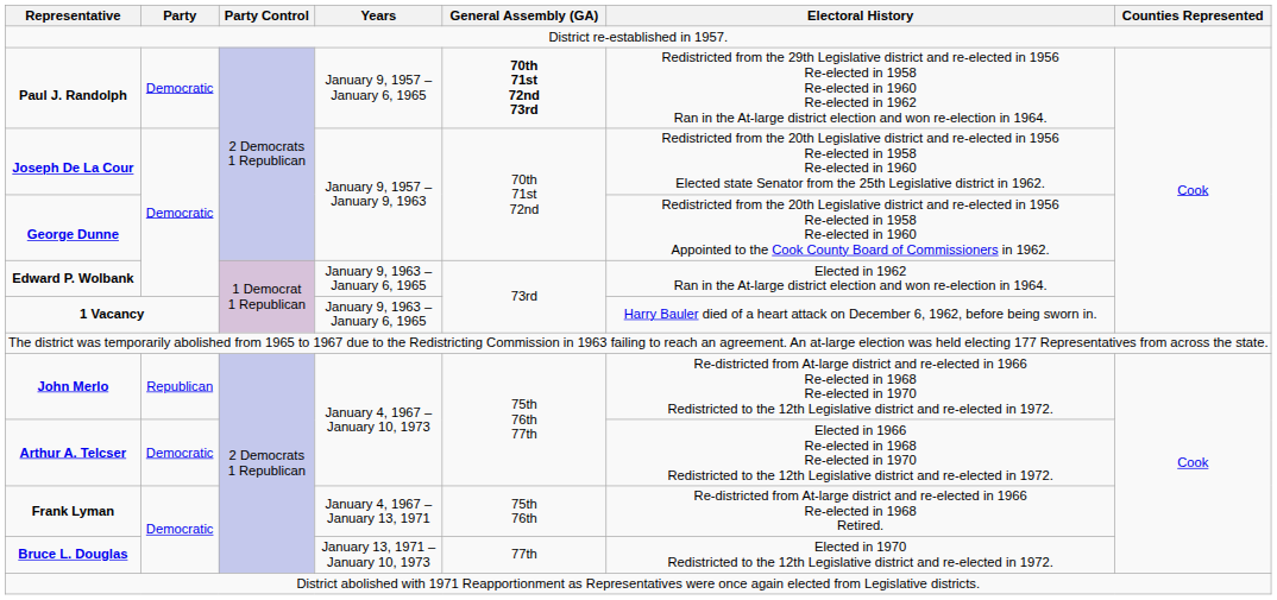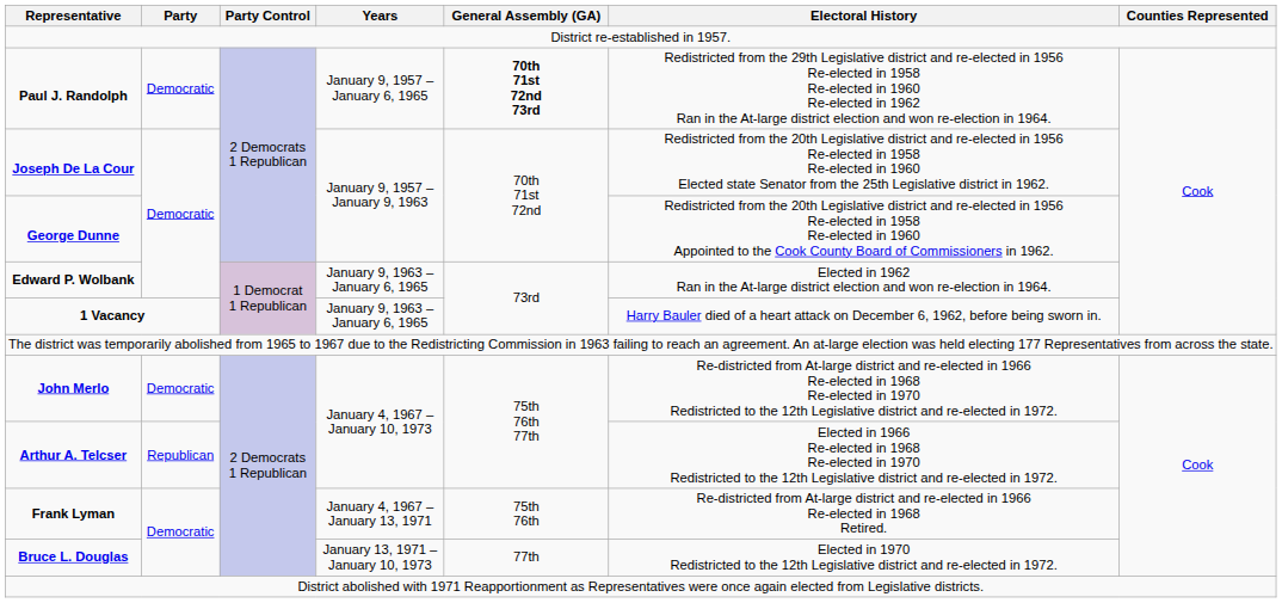John Merlo | Party: Republican -> Democratic
Arthur A. Telcser | Party: Democratic -> Republican
